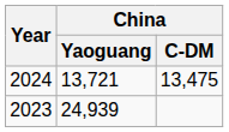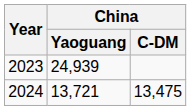rows swapped: 2023 <-> 2024
